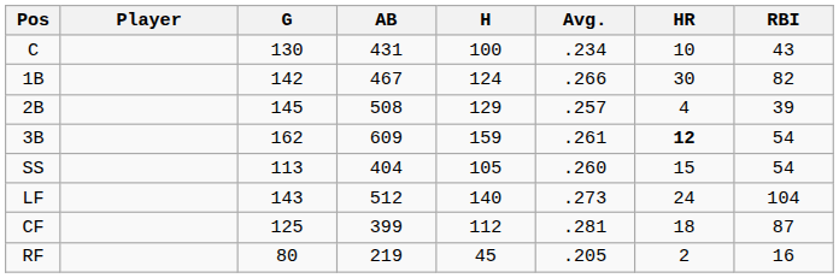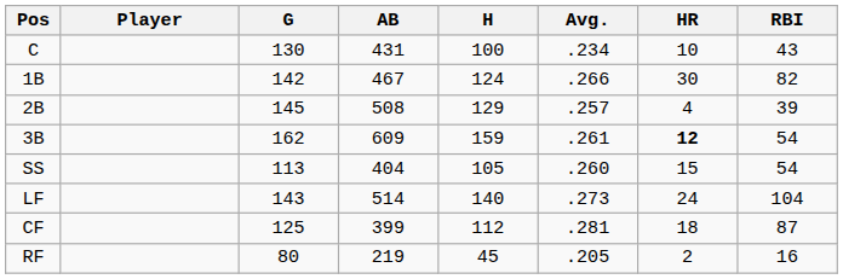LF | AB: 512 -> 514
